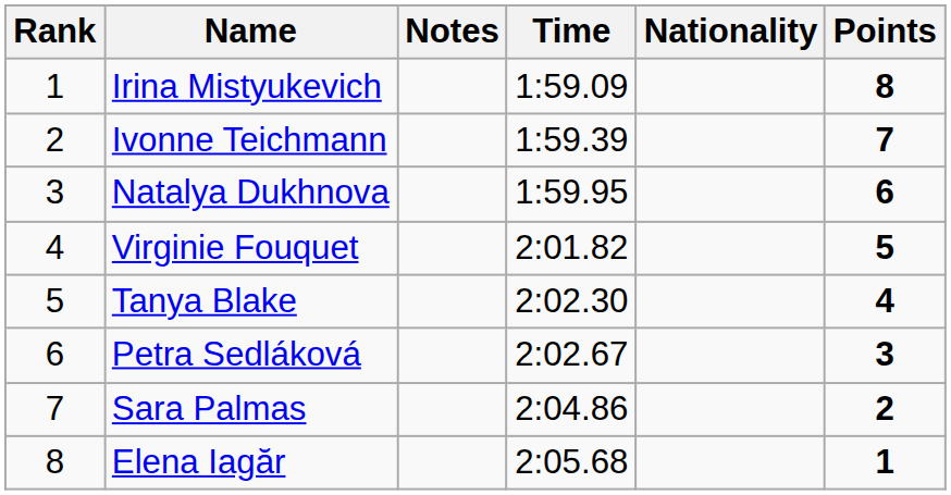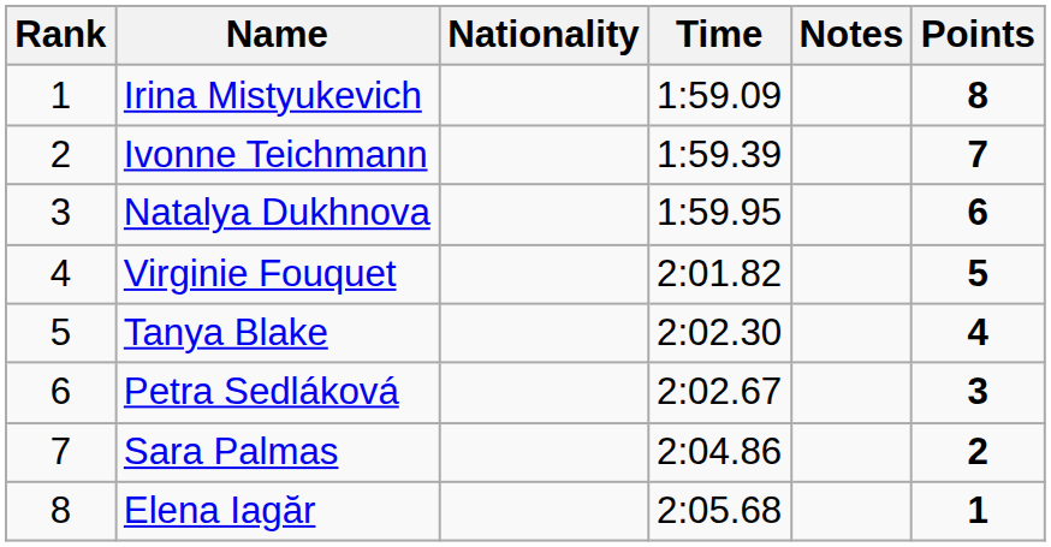columns swapped: Nationality <-> Notes
